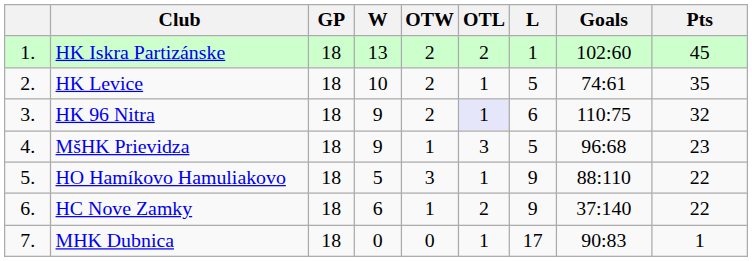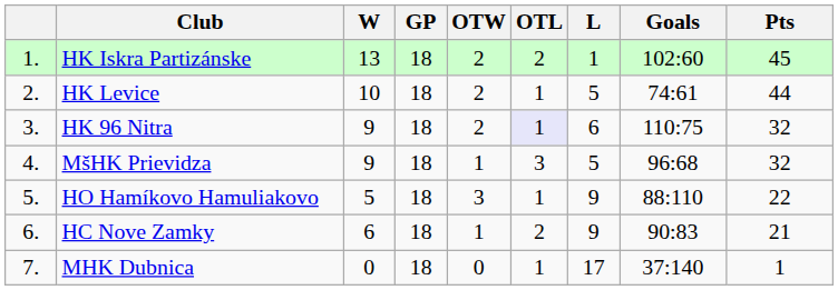columns swapped: GP <-> W
HK Levice | Pts: 35 -> 44
MšHK Prievidza | Pts: 23 -> 32
HC Nove Zamky | Goals: 37:140 -> 90:83
HC Nove Zamky | Pts: 22 -> 21
MHK Dubnica | Goals: 90:83 -> 37:140
